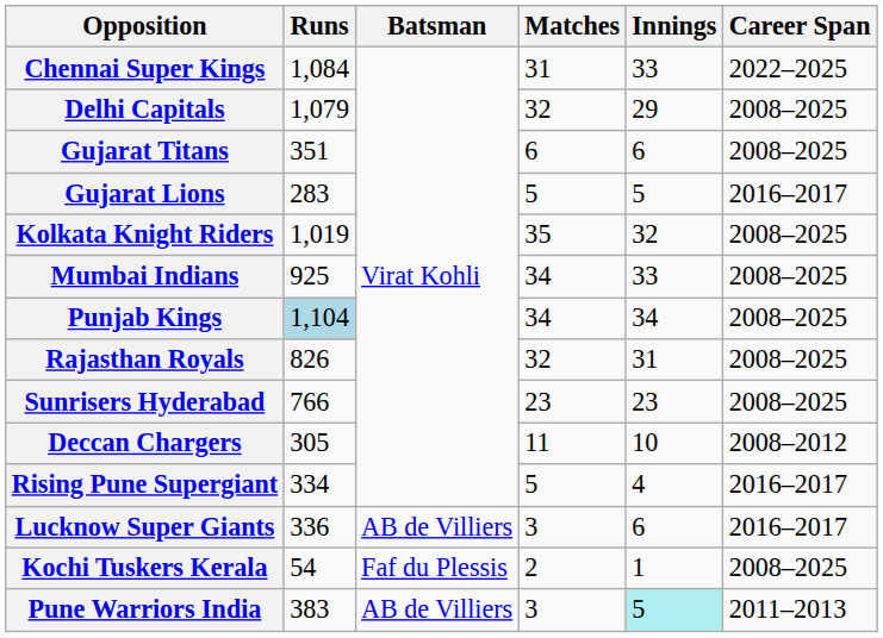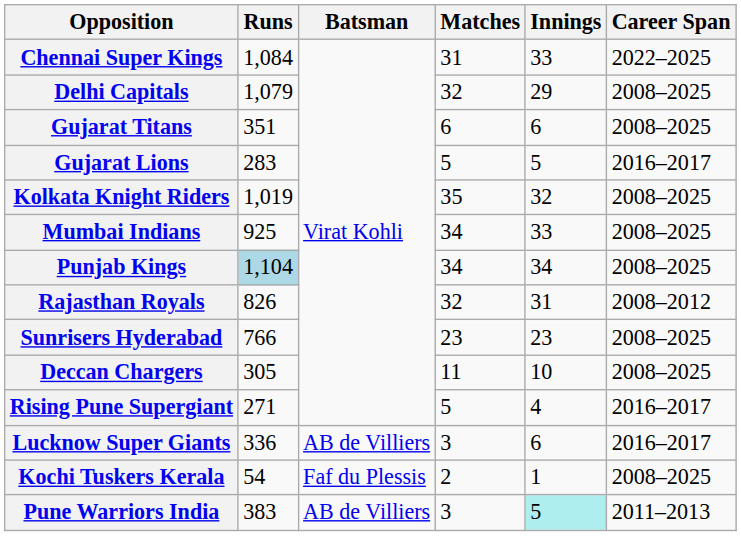Rajasthan Royals | Career Span: 2008–2025 -> 2008–2012
Deccan Chargers | Career Span: 2008–2012 -> 2008–2025
Rising Pune Supergiant | Runs: 334 -> 271
